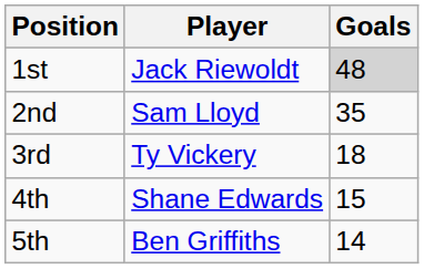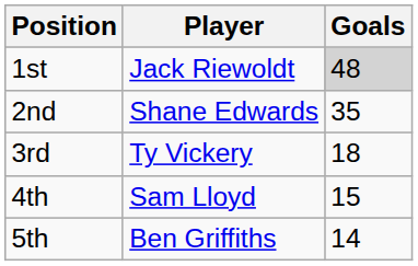2nd | Player: Sam Lloyd -> Shane Edwards
4th | Player: Shane Edwards -> Sam Lloyd
